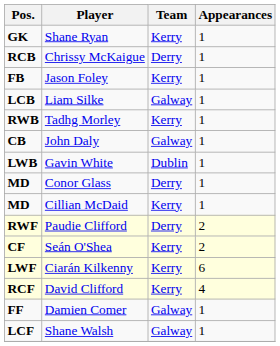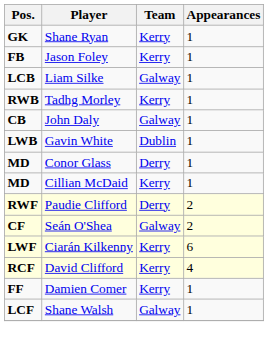- row: RCB | Chrissy McKaigue | Derry | 1
Seán O'Shea | Team: Kerry -> Galway
Damien Comer | Team: Galway -> Kerry
